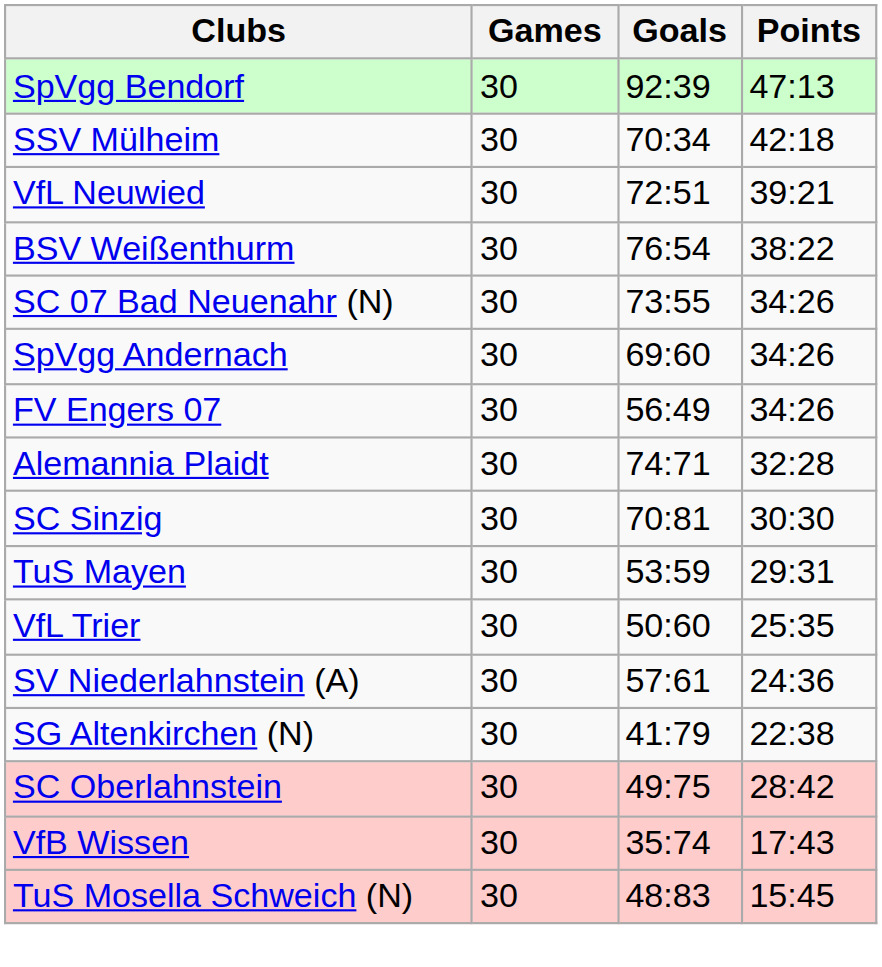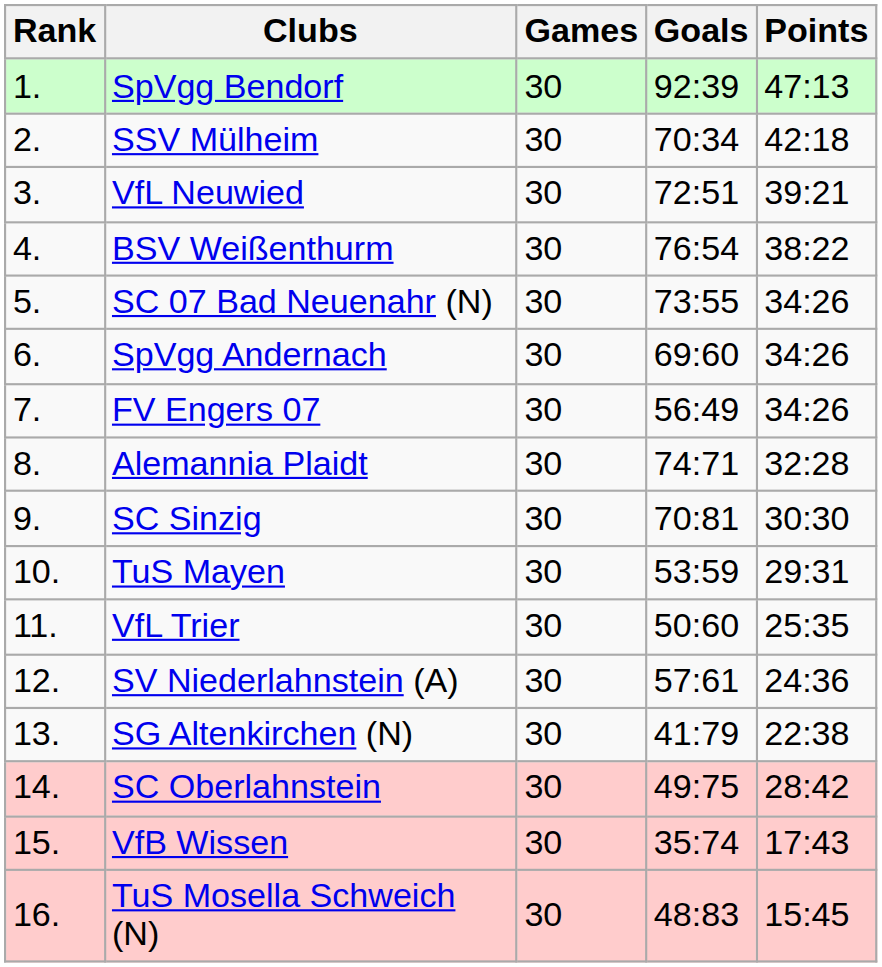+ column: Rank | 1. | 2. | 3. | 4. | 5. | 6. | 7. | 8. | 9. | 10. | 11. | 12. | 13. | 14. | 15. | 16.
